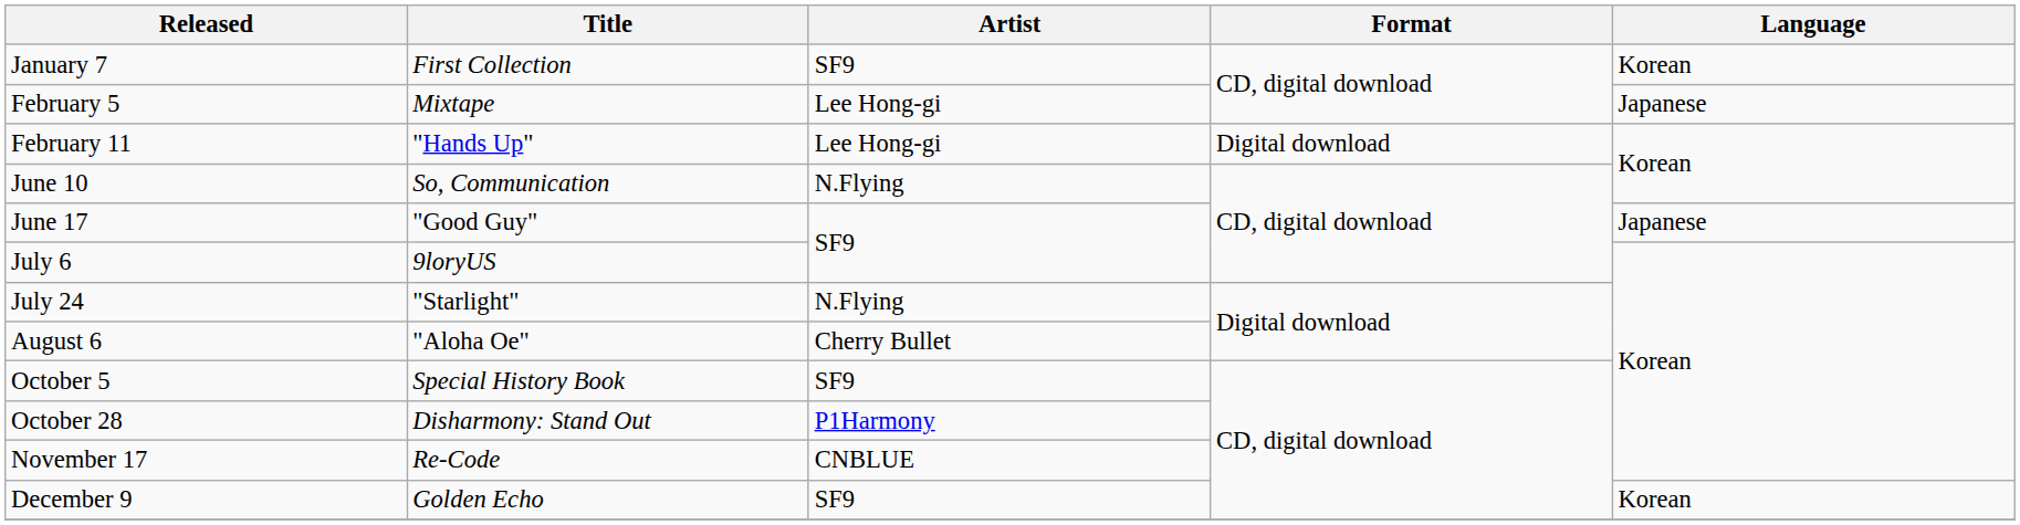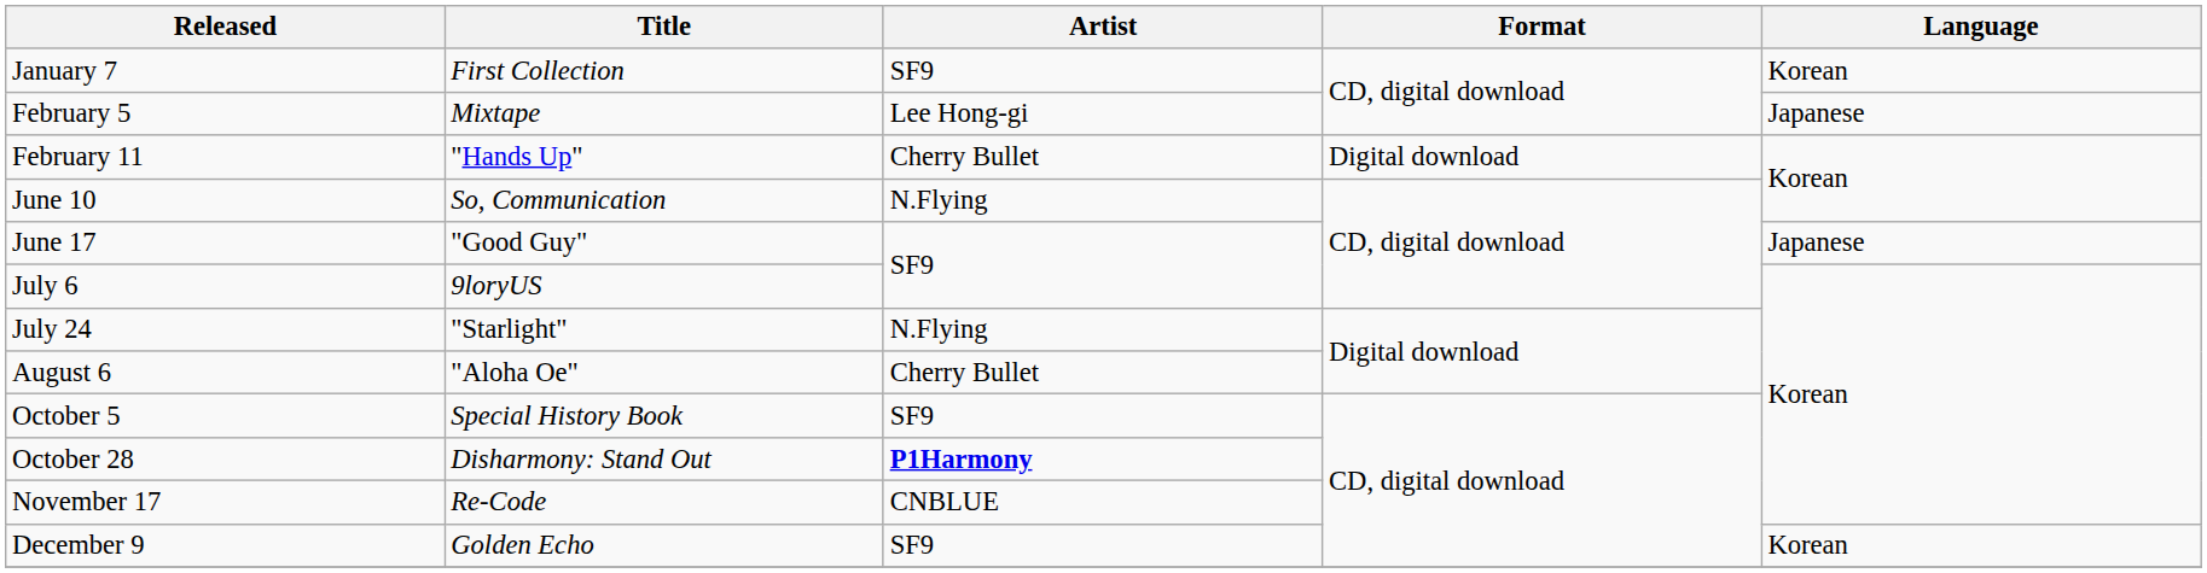February 11 | Artist: Lee Hong-gi -> Cherry Bullet
October 28 | Artist: normal -> bold
